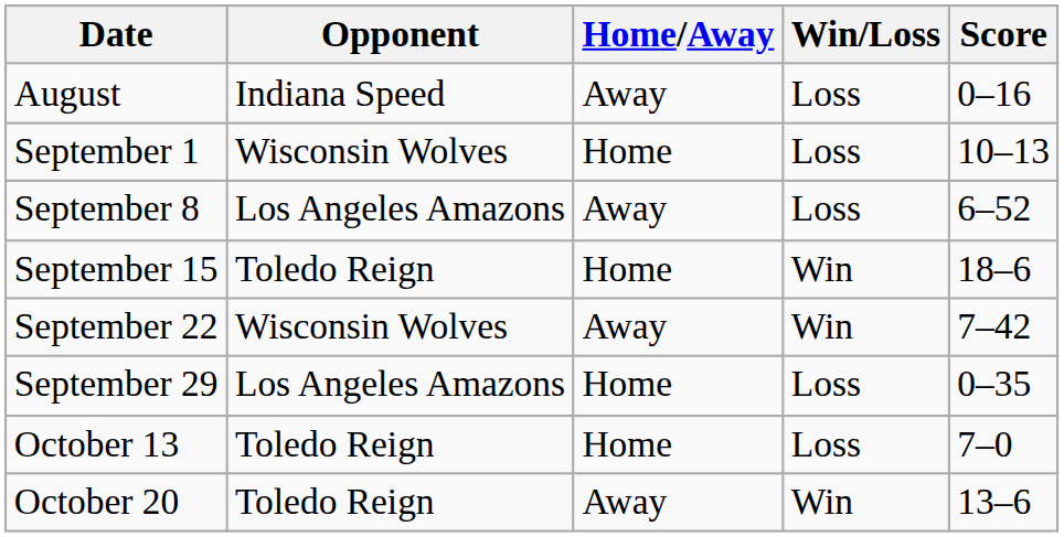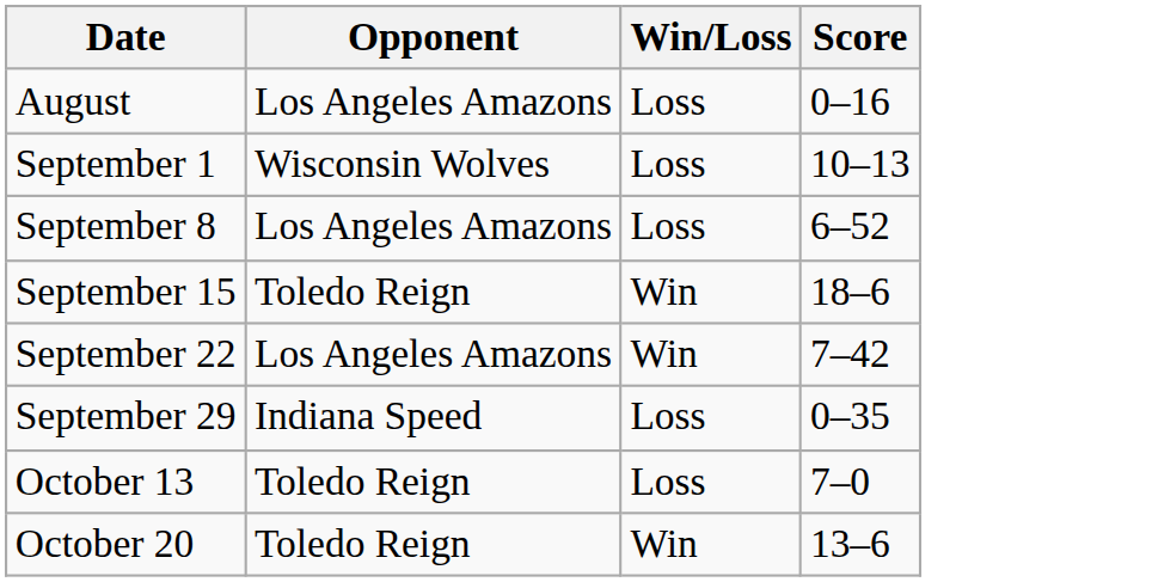- column: Home/Away | Away | Home | Away | Home | Away | Home | Home | Away
August | Opponent: Indiana Speed -> Los Angeles Amazons
September 22 | Opponent: Wisconsin Wolves -> Los Angeles Amazons
September 29 | Opponent: Los Angeles Amazons -> Indiana Speed
